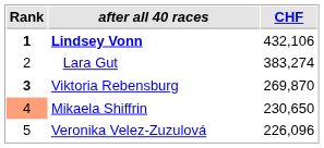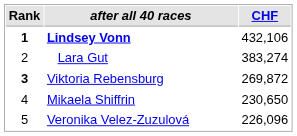Viktoria Rebensburg | CHF: 269,870 -> 269,872
Mikaela Shiffrin | Rank: lightsalmon background -> no background
